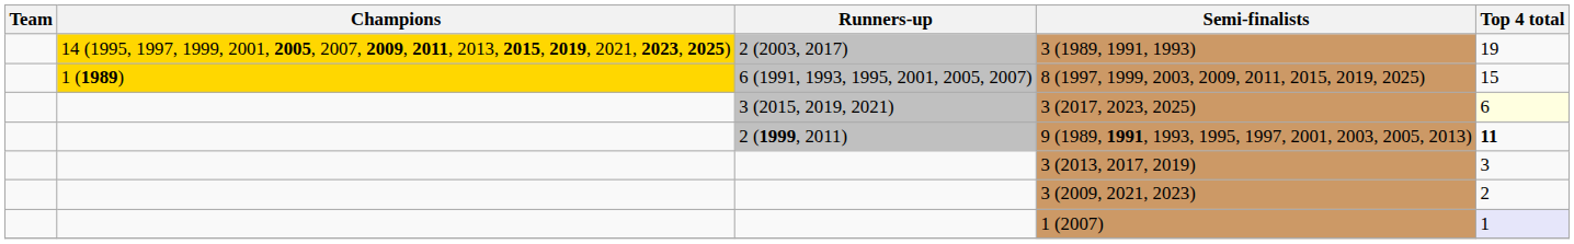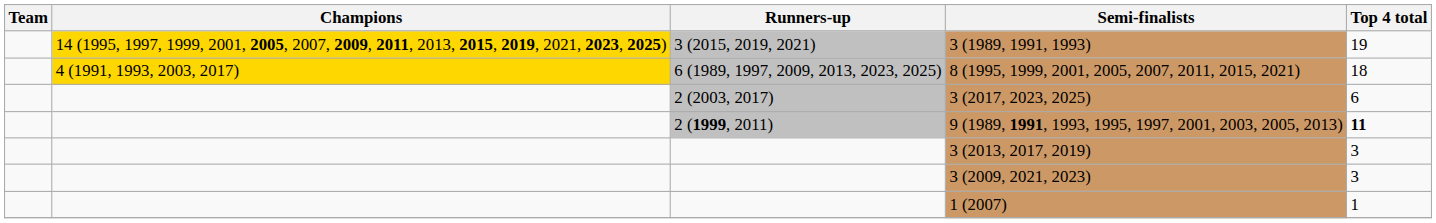3 (1989, 1991, 1993) | Runners-up: 2 (2003, 2017) -> 3 (2015, 2019, 2021)
+ row: 4 (1991, 1993, 2003, 2017) | 6 (1989, 1997, 2009, 2013, 2023, 2025) | 8 (1995, 1999, 2001, 2005, 2007, 2011, 2015, 2021) | 18
- row: 1 (1989) | 6 (1991, 1993, 1995, 2001, 2005, 2007) | 8 (1997, 1999, 2003, 2009, 2011, 2015, 2019, 2025) | 15
3 (2017, 2023, 2025) | Runners-up: 3 (2015, 2019, 2021) -> 2 (2003, 2017)
3 (2017, 2023, 2025) | Top 4 total: lightyellow background -> no background
3 (2009, 2021, 2023) | Top 4 total: 2 -> 3
1 (2007) | Top 4 total: lavender background -> no background
